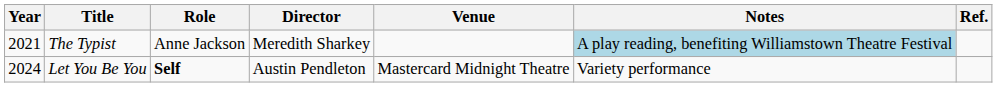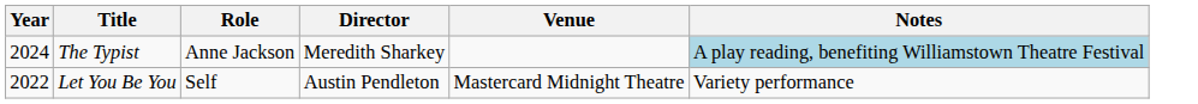- column: Ref.
The Typist | Year: 2021 -> 2024
Let You Be You | Year: 2024 -> 2022
Let You Be You | Role: bold -> normal
